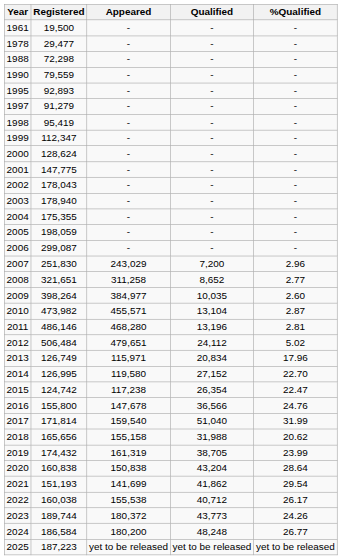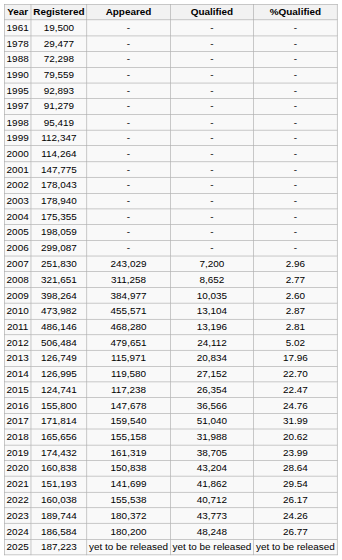2000 | Registered: 128,624 -> 114,264
2015 | Registered: 124,742 -> 124,741
